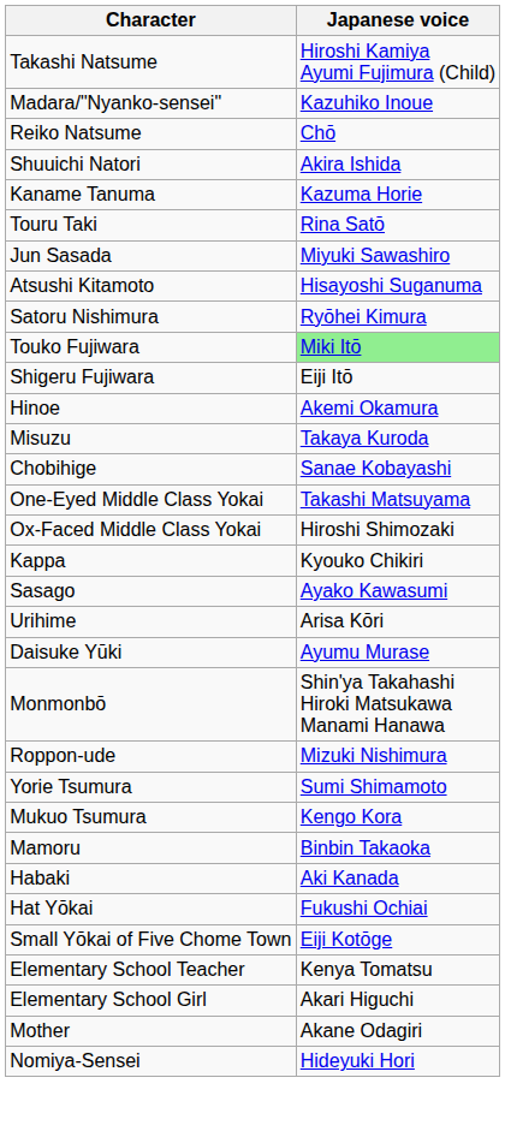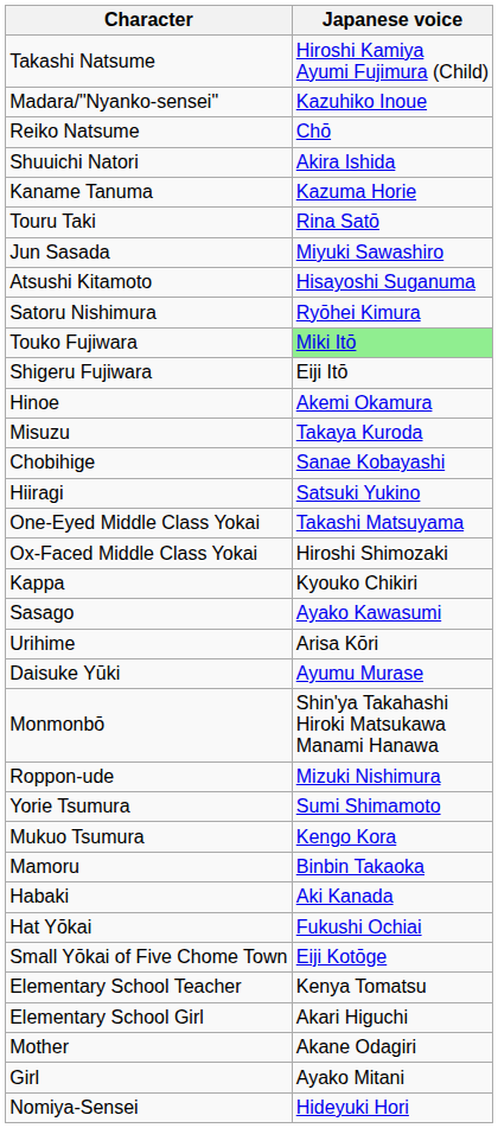+ row: Hiiragi | Satsuki Yukino
+ row: Girl | Ayako Mitani
